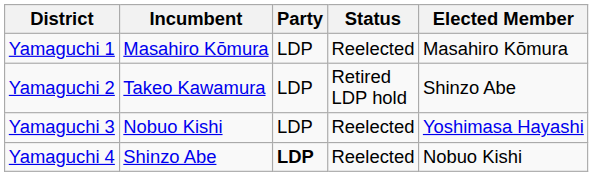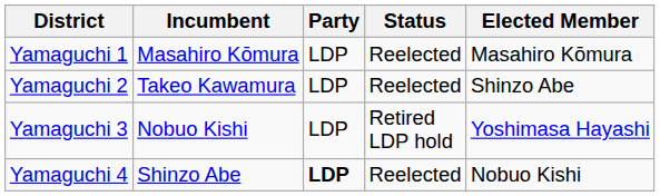Yamaguchi 2 | Status: Retired LDP hold -> Reelected
Yamaguchi 3 | Status: Reelected -> Retired LDP hold
